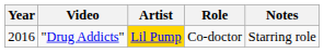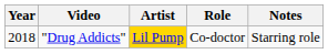"Drug Addicts" | Year: 2016 -> 2018
